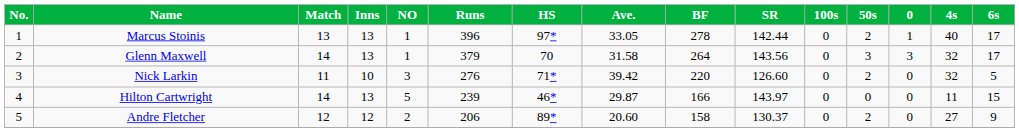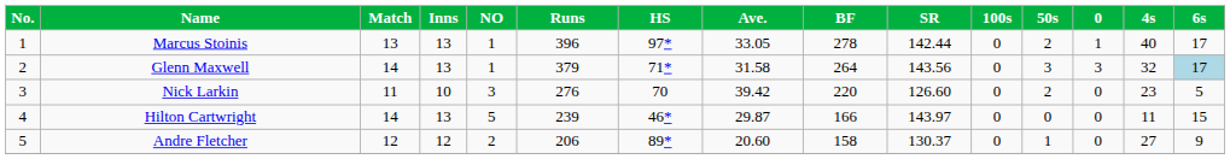Glenn Maxwell | HS: 70 -> 71*
Glenn Maxwell | 6s: no background -> lightblue background
Nick Larkin | HS: 71* -> 70
Nick Larkin | 4s: 32 -> 23
Andre Fletcher | 50s: 2 -> 1
